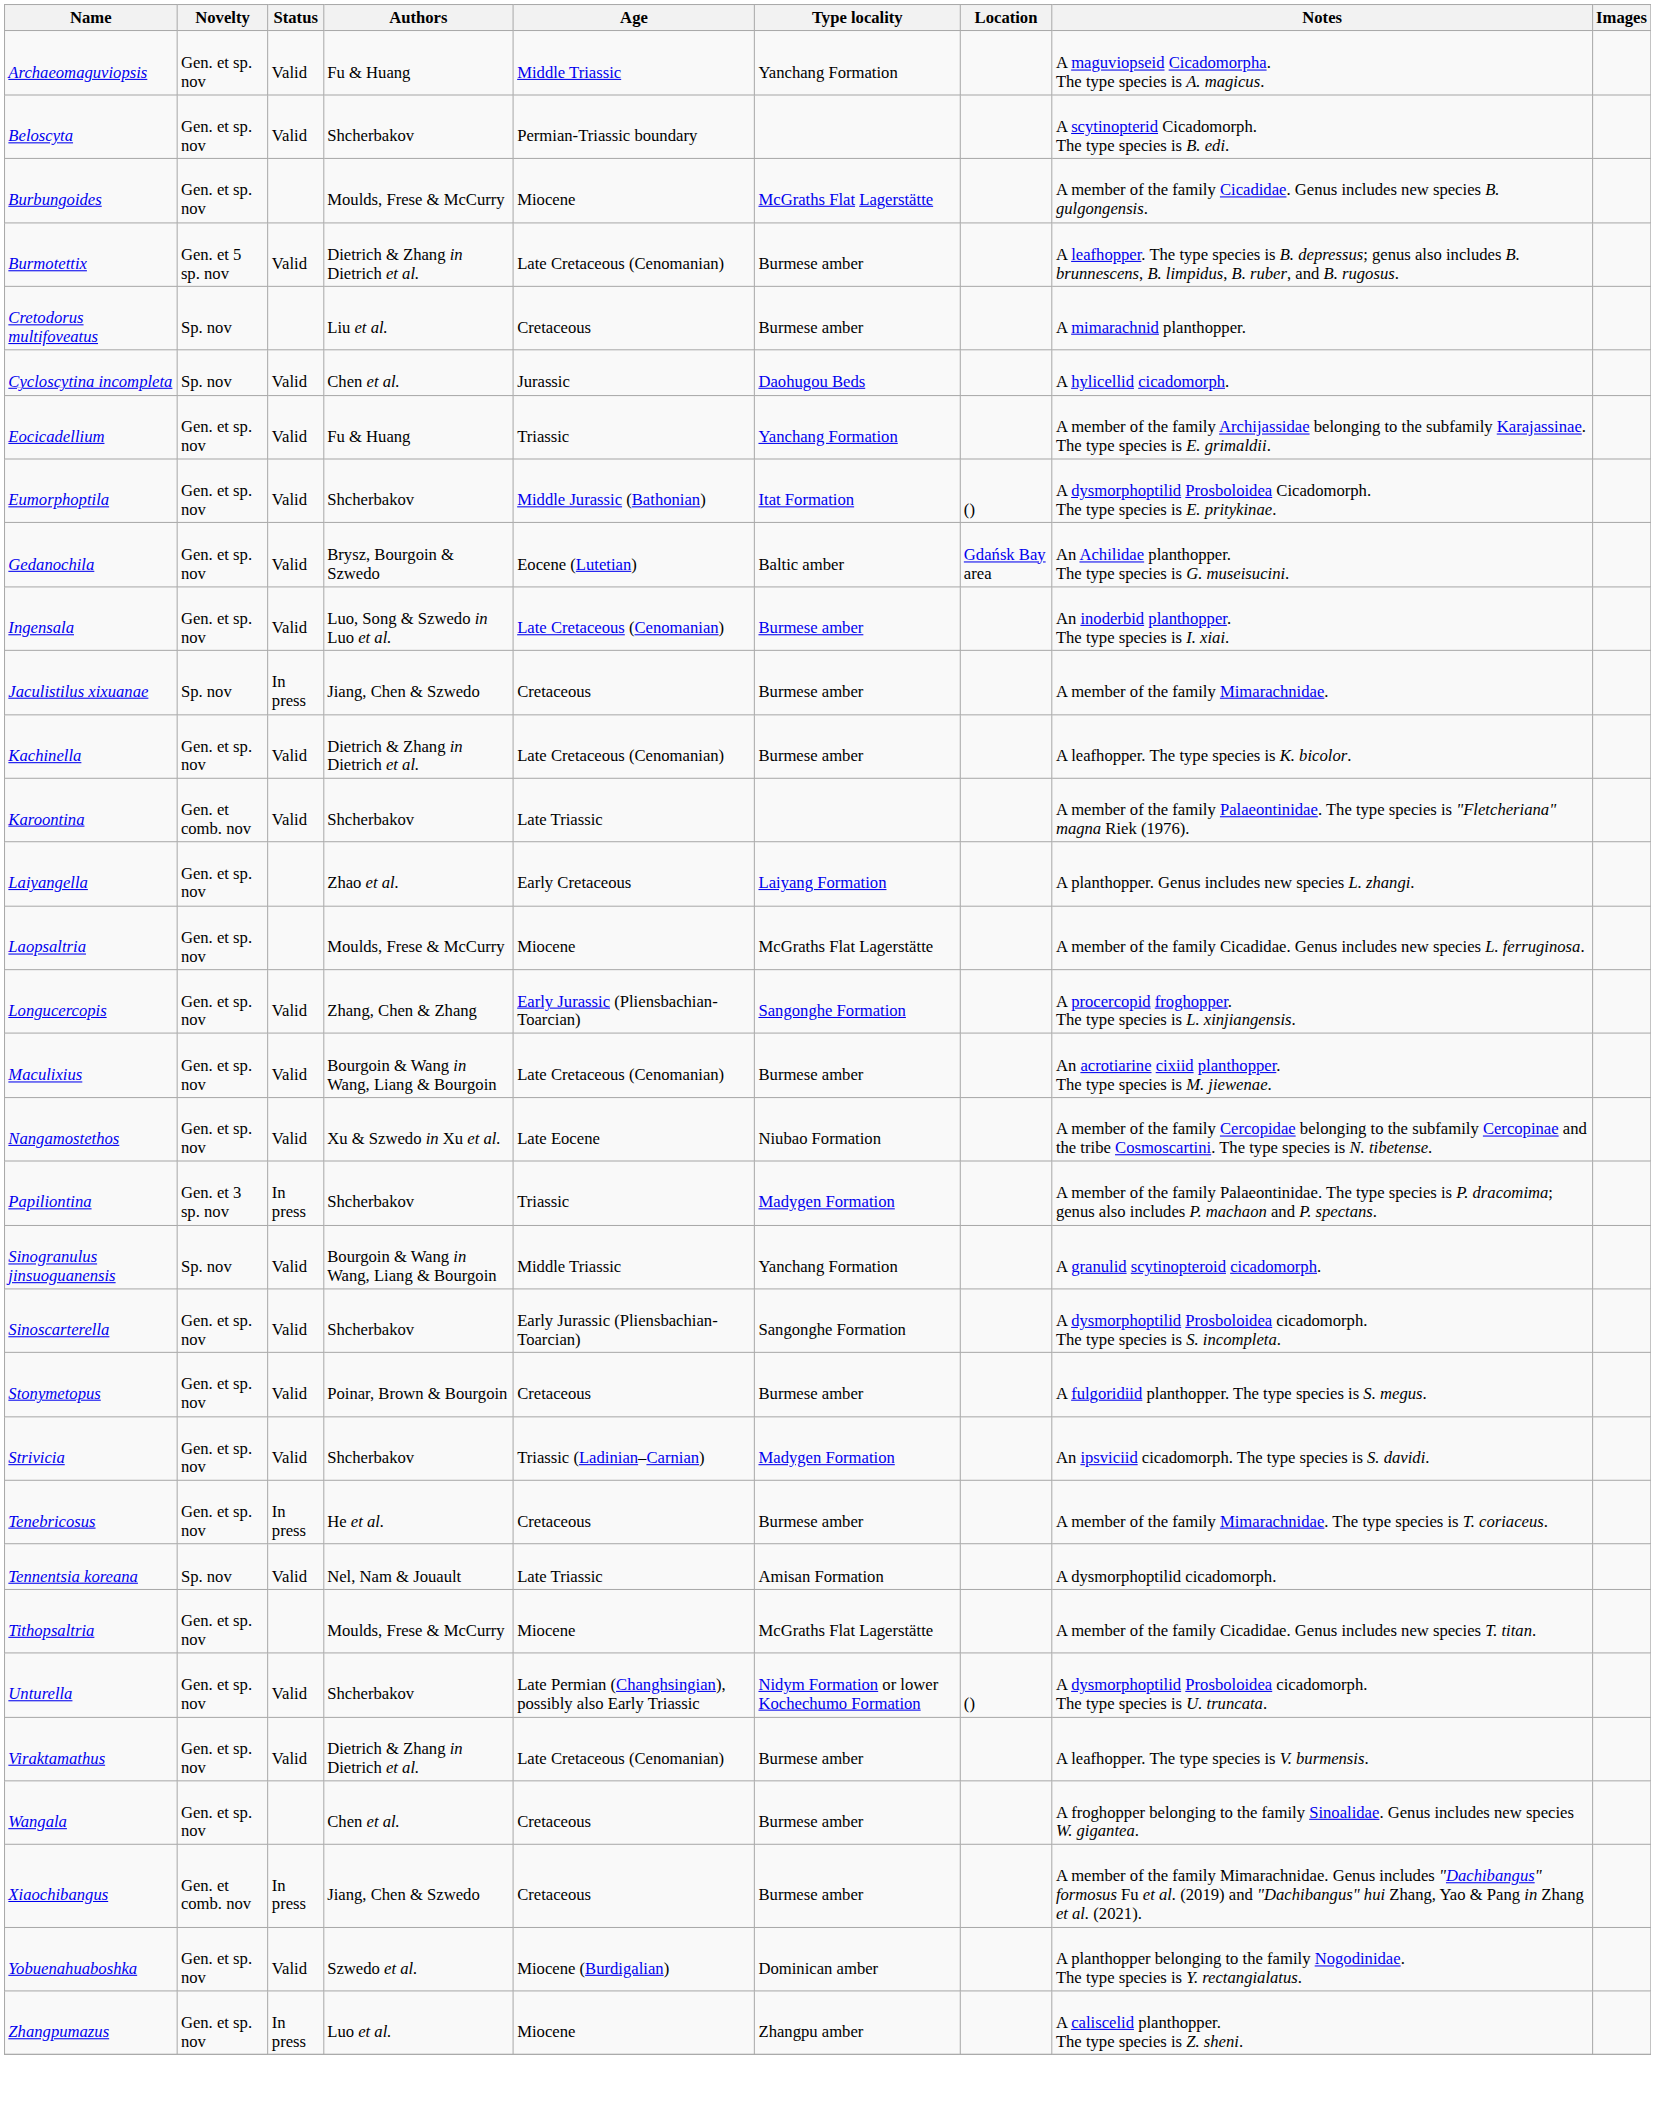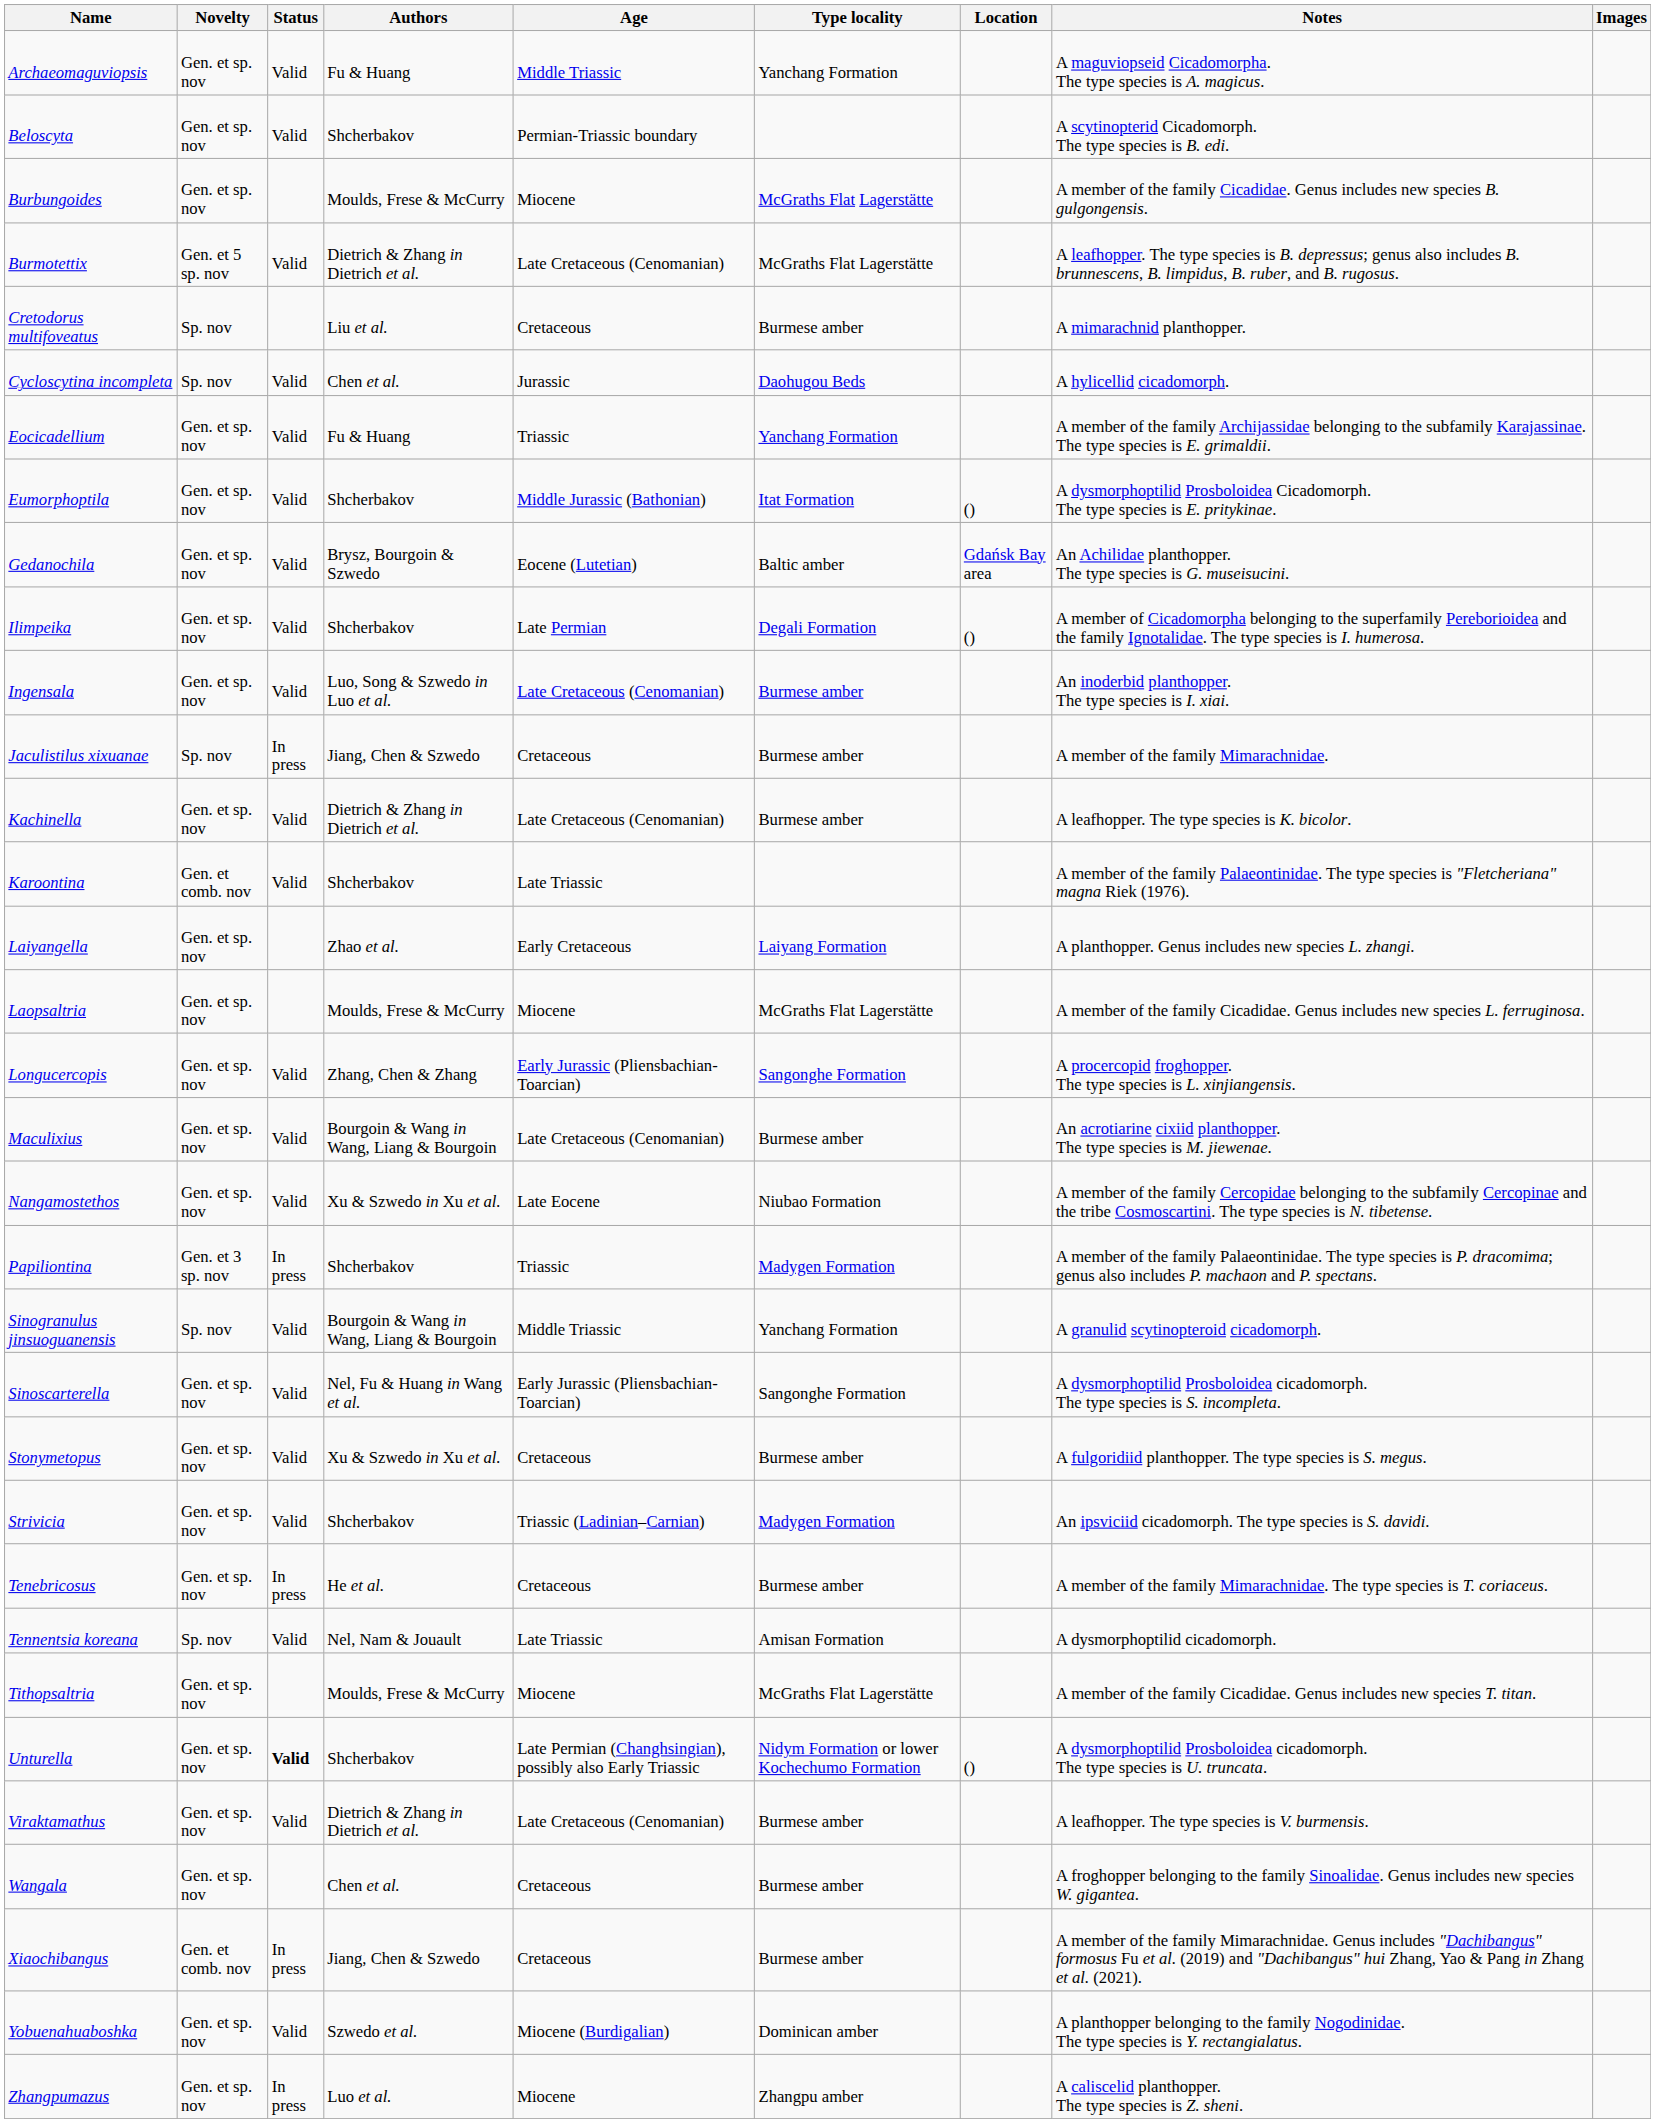Burmotettix | Type locality: Burmese amber -> McGraths Flat Lagerstätte
+ row: Ilimpeika | Gen. et sp. nov | Valid | Shcherbakov | Late Permian | Degali Formation | () | A member of Cicadomorpha belonging to the superfamily Pereborioidea and the family Ignotalidae. The type species is I. humerosa.
Sinoscarterella | Authors: Shcherbakov -> Nel, Fu & Huang in Wang et al.
Stonymetopus | Authors: Poinar, Brown & Bourgoin -> Xu & Szwedo in Xu et al.
Unturella | Status: normal -> bold
